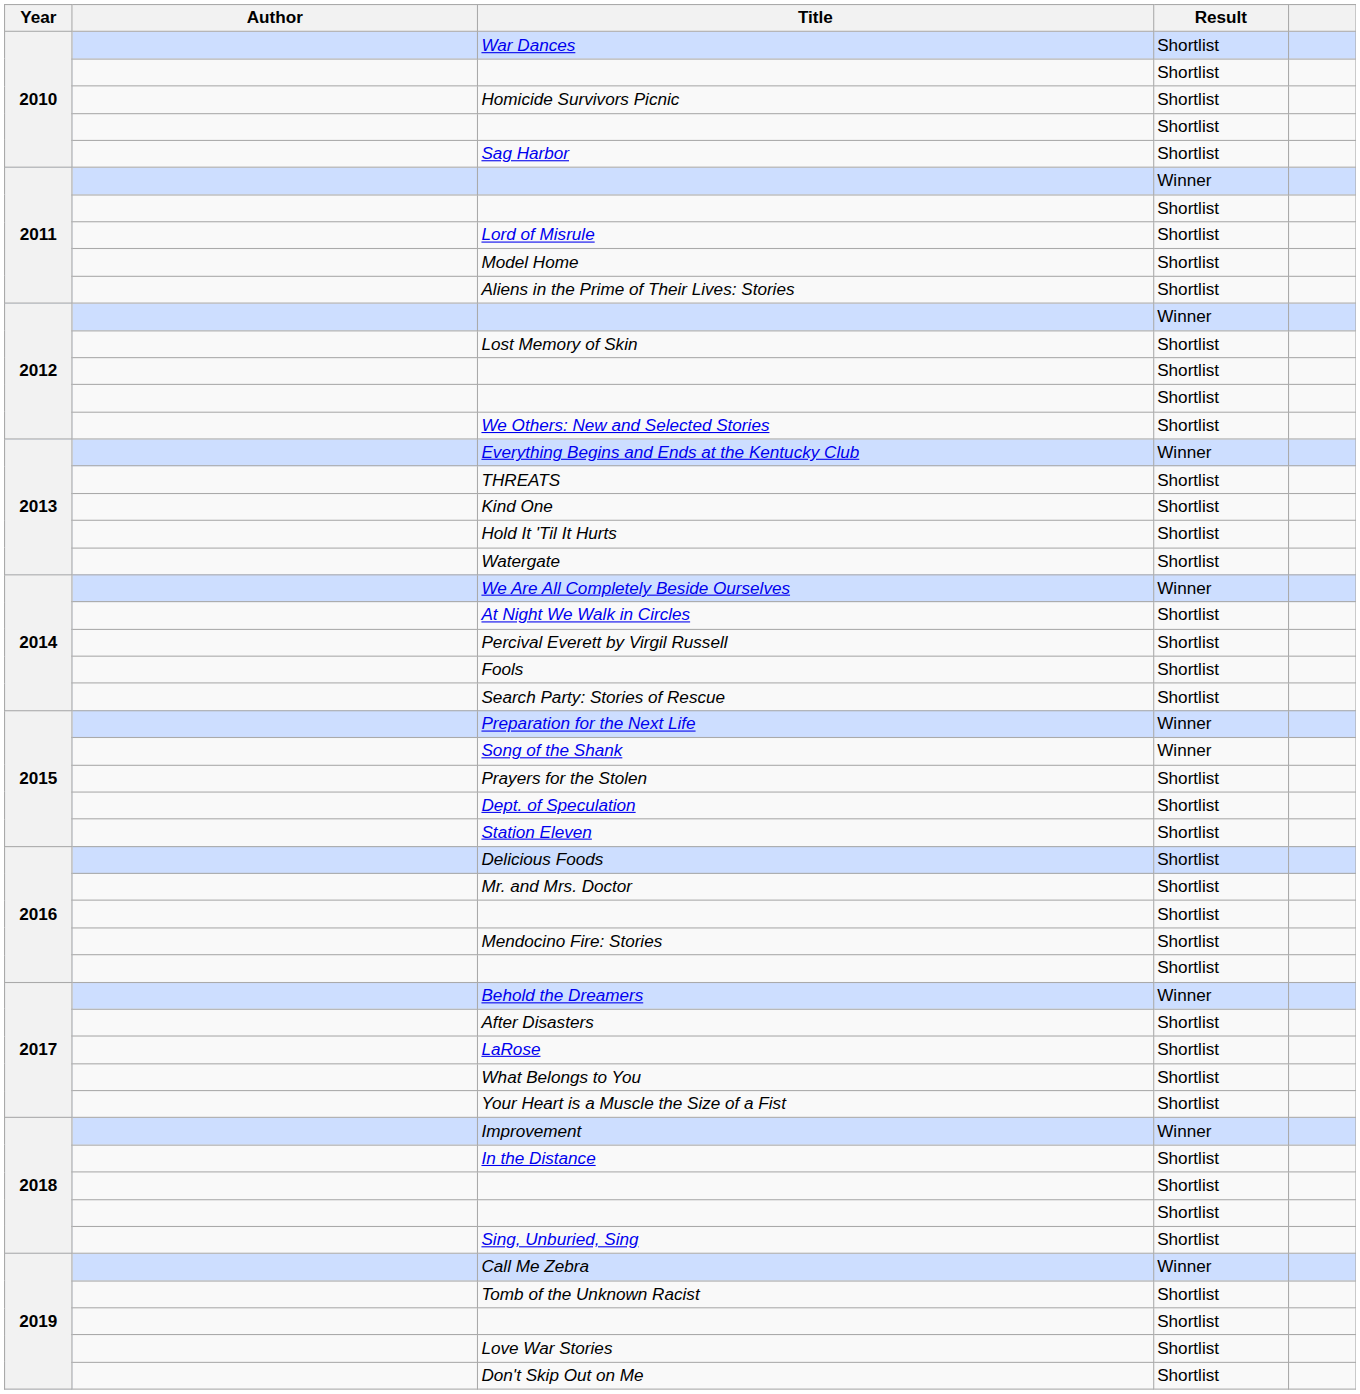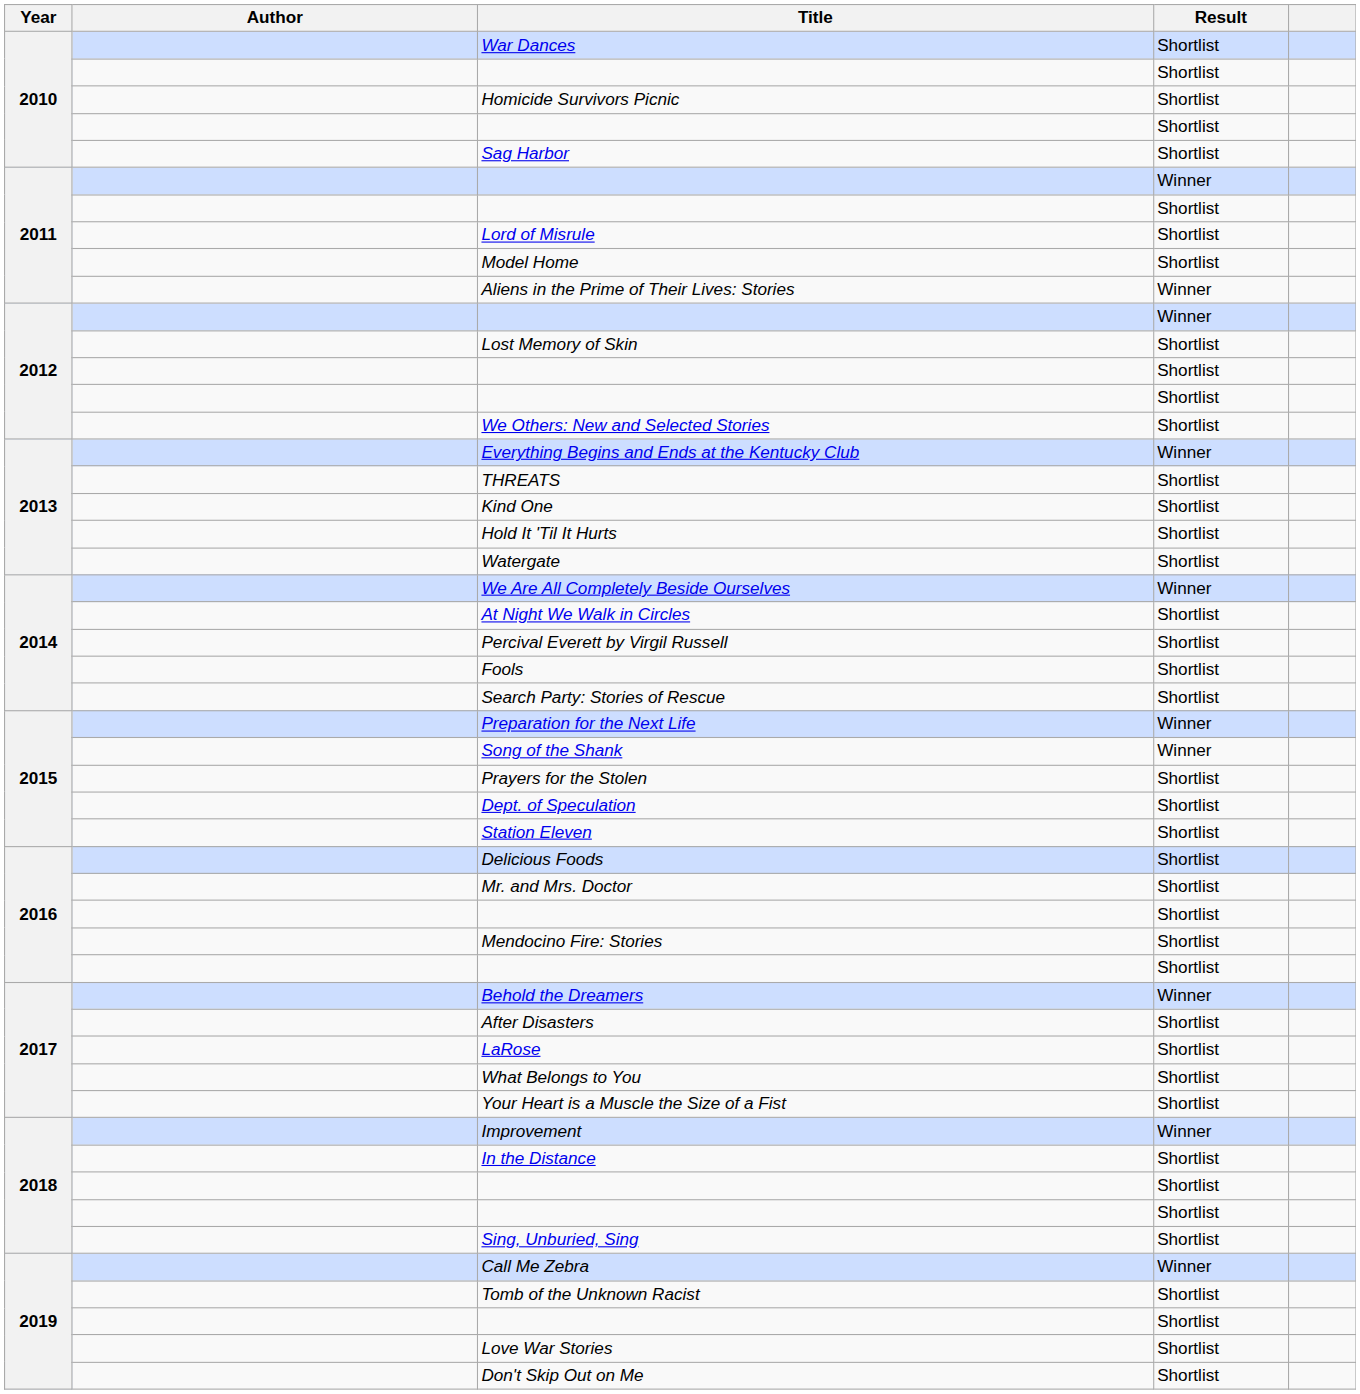Aliens in the Prime of Their Lives: Stories | Result: Shortlist -> Winner
